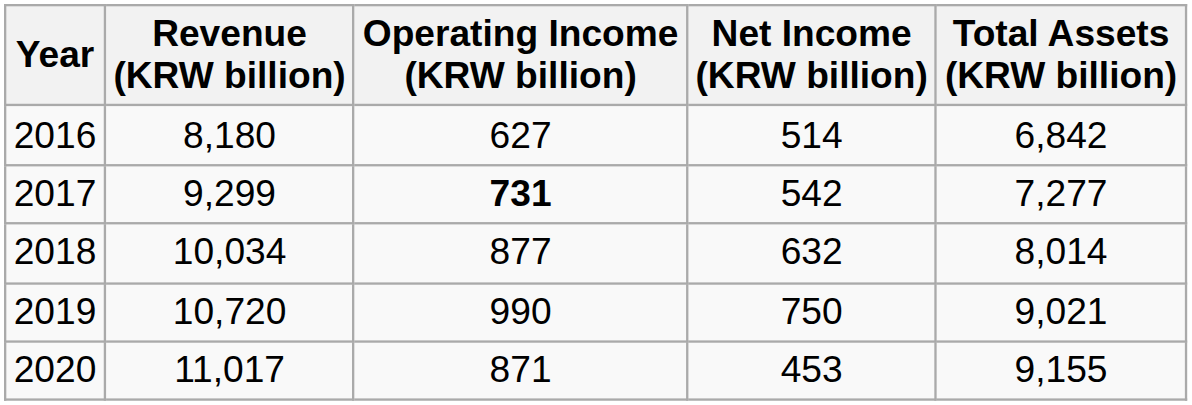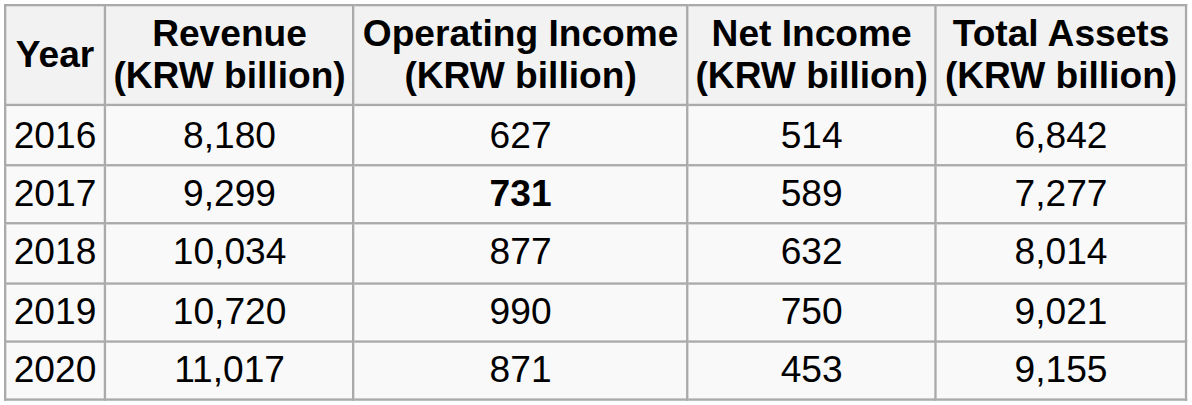2017 | Net Income (KRW billion): 542 -> 589
